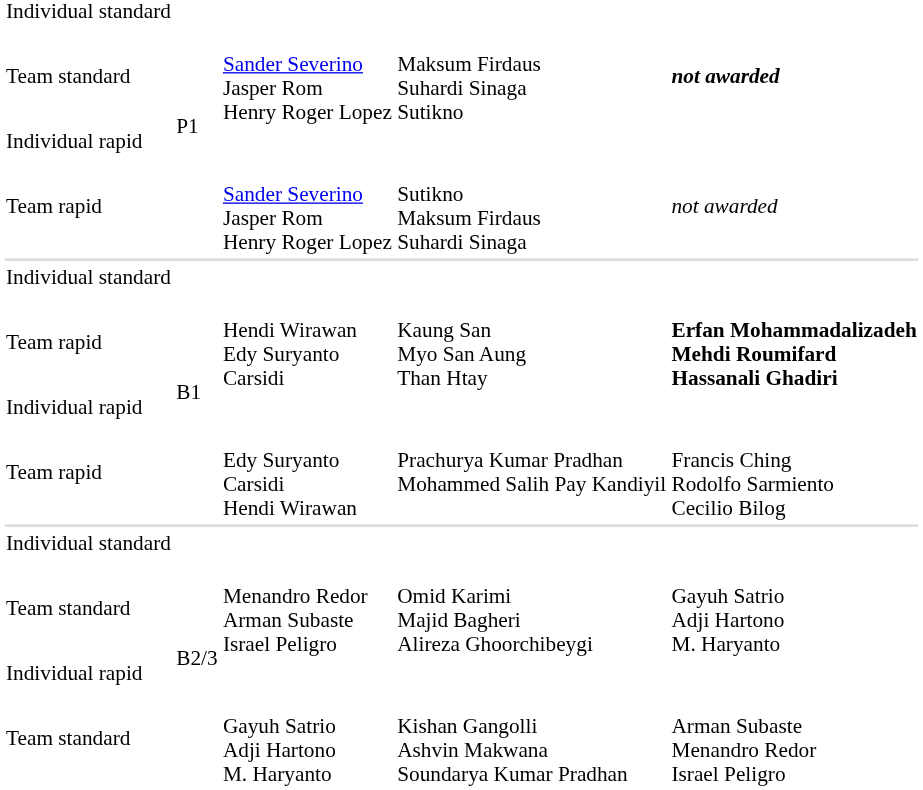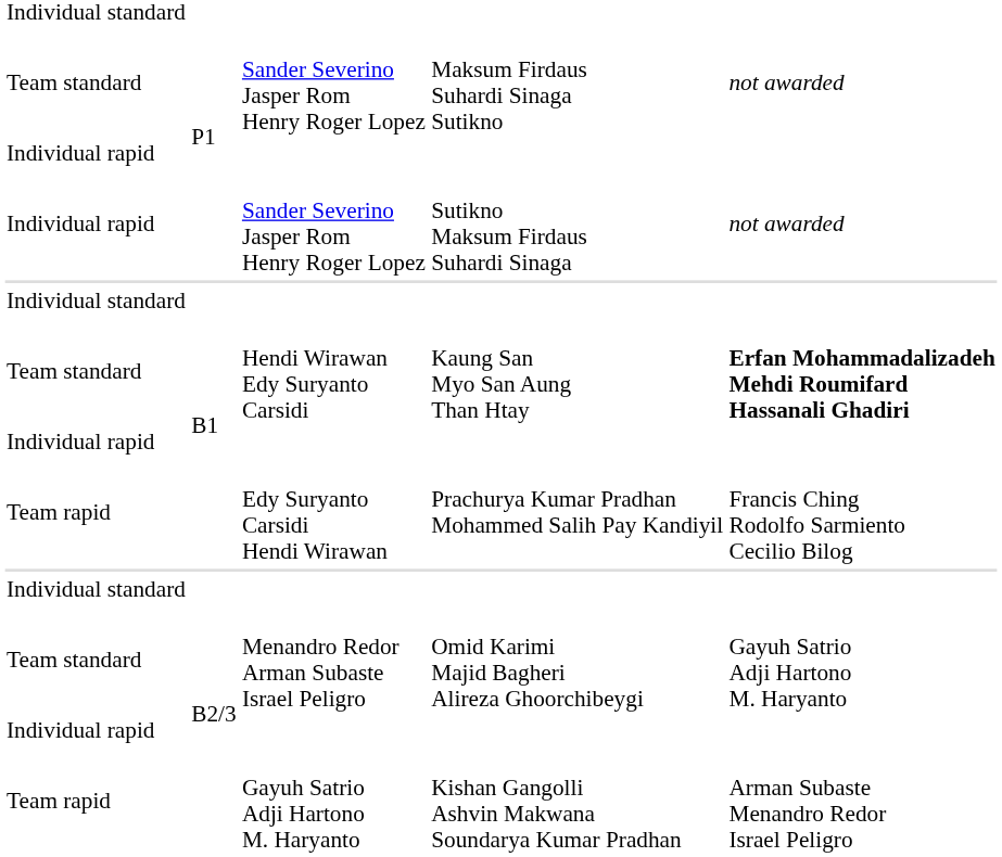Maksum Firdaus Suhardi Sinaga Sutikno | column 5: bold -> normal
Sutikno Maksum Firdaus Suhardi Sinaga | column 1: Team rapid -> Individual rapid
Kaung San Myo San Aung Than Htay | column 1: Team rapid -> Team standard
Kishan Gangolli Ashvin Makwana Soundarya Kumar Pradhan | column 1: Team standard -> Team rapid
